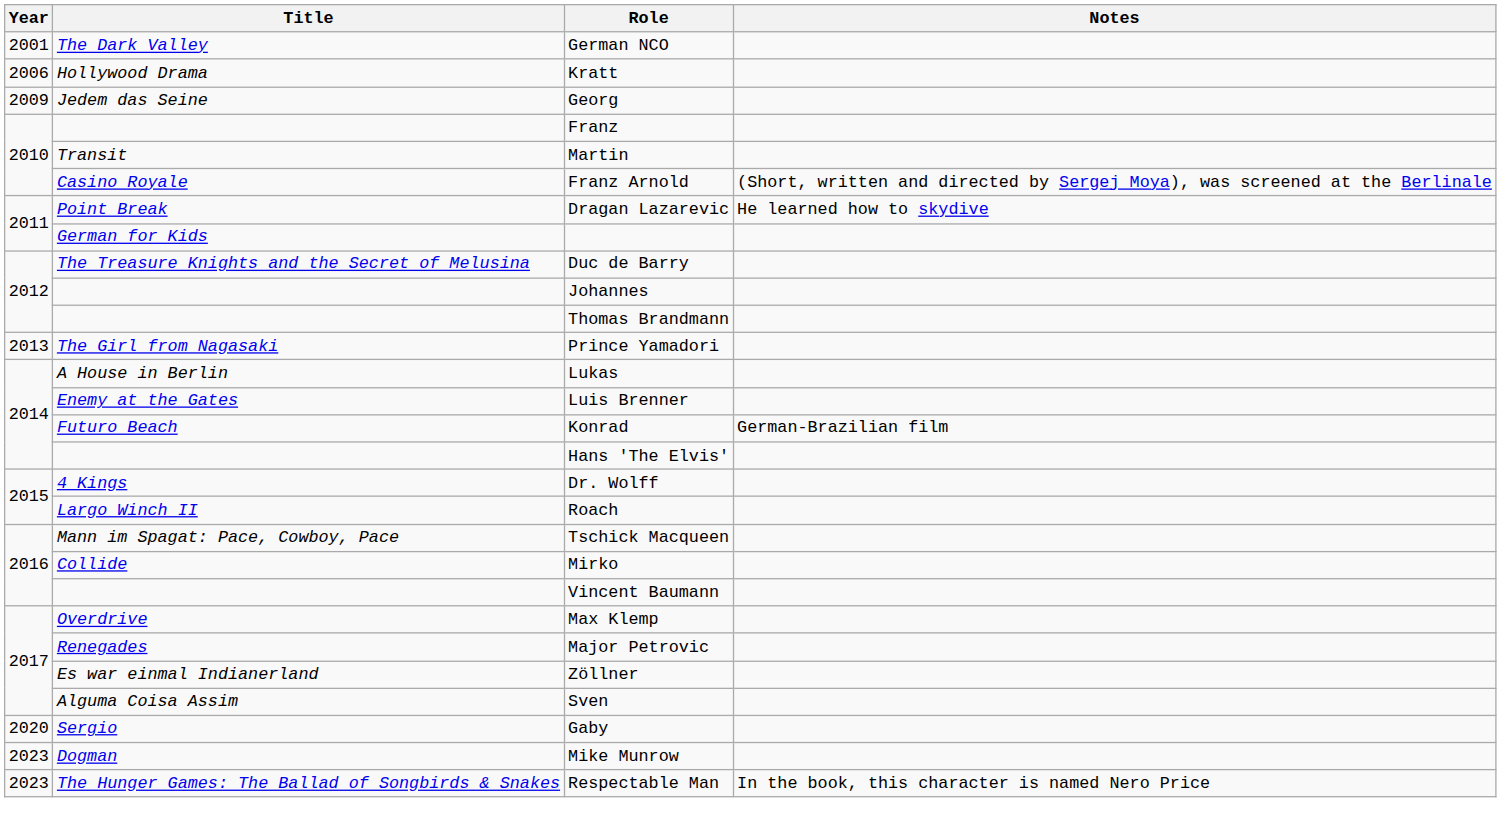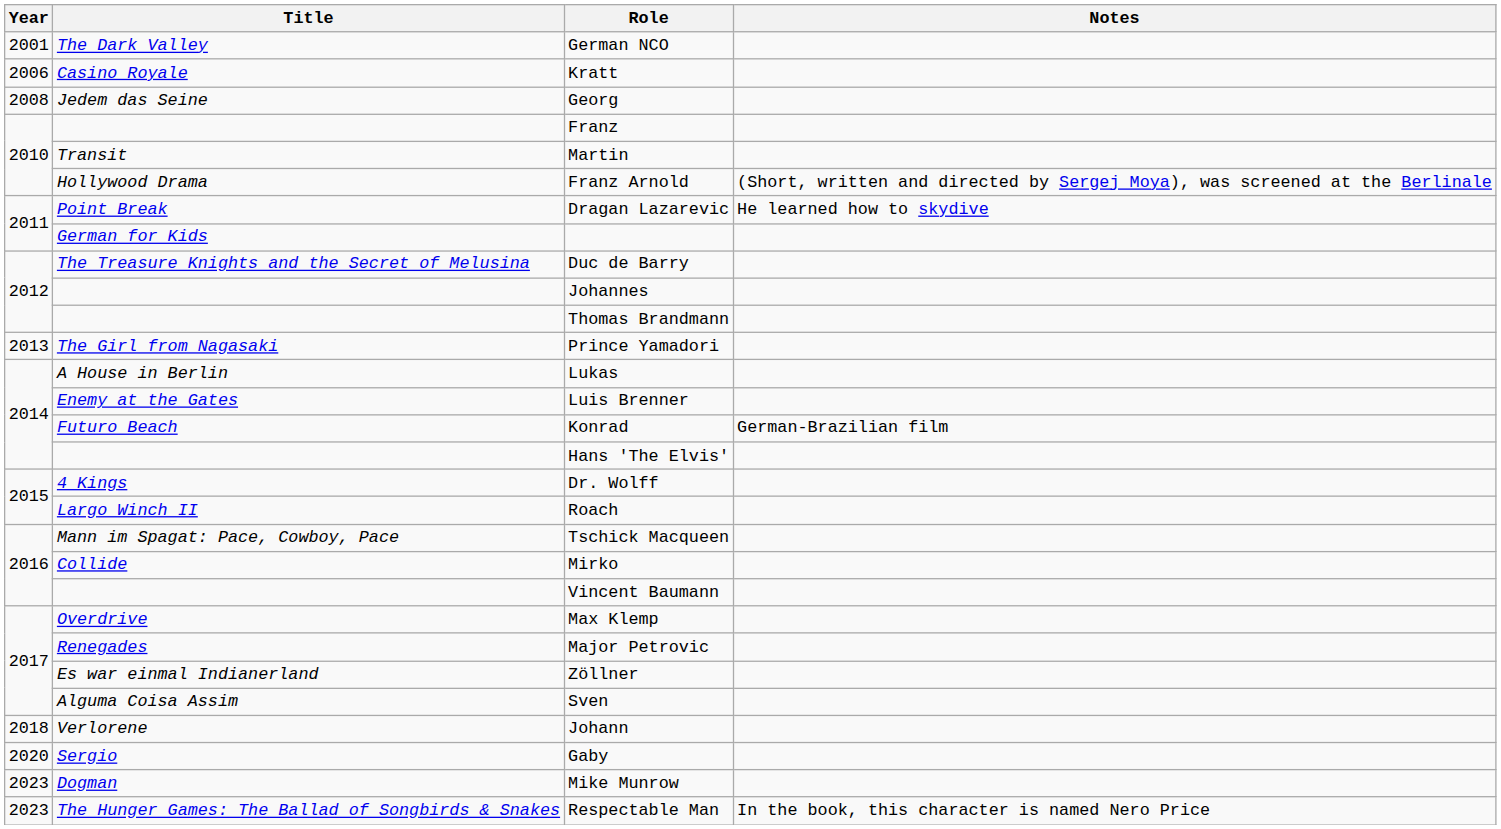Kratt | Title: Hollywood Drama -> Casino Royale
Georg | Year: 2009 -> 2008
Franz Arnold | Title: Casino Royale -> Hollywood Drama
+ row: 2018 | Verlorene | Johann
